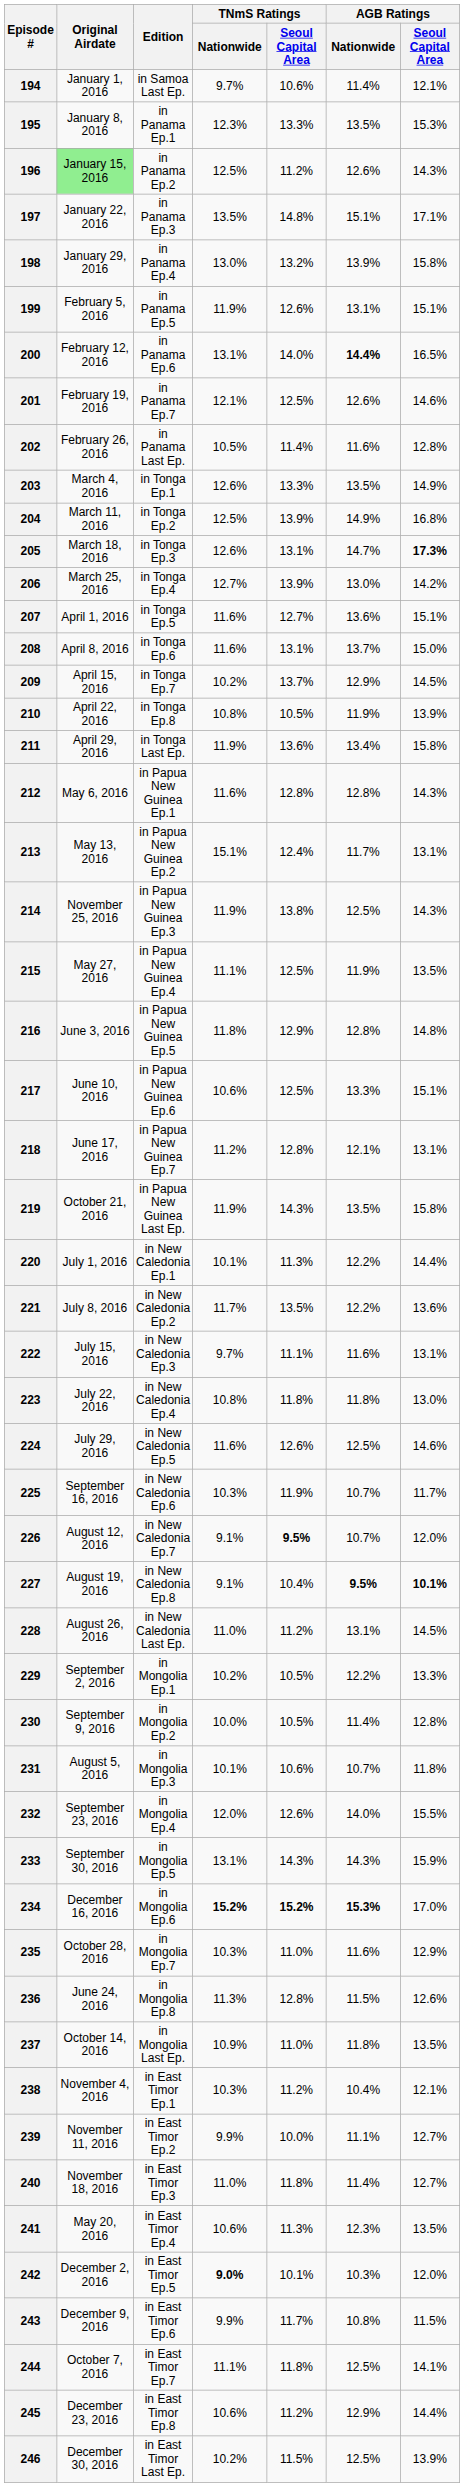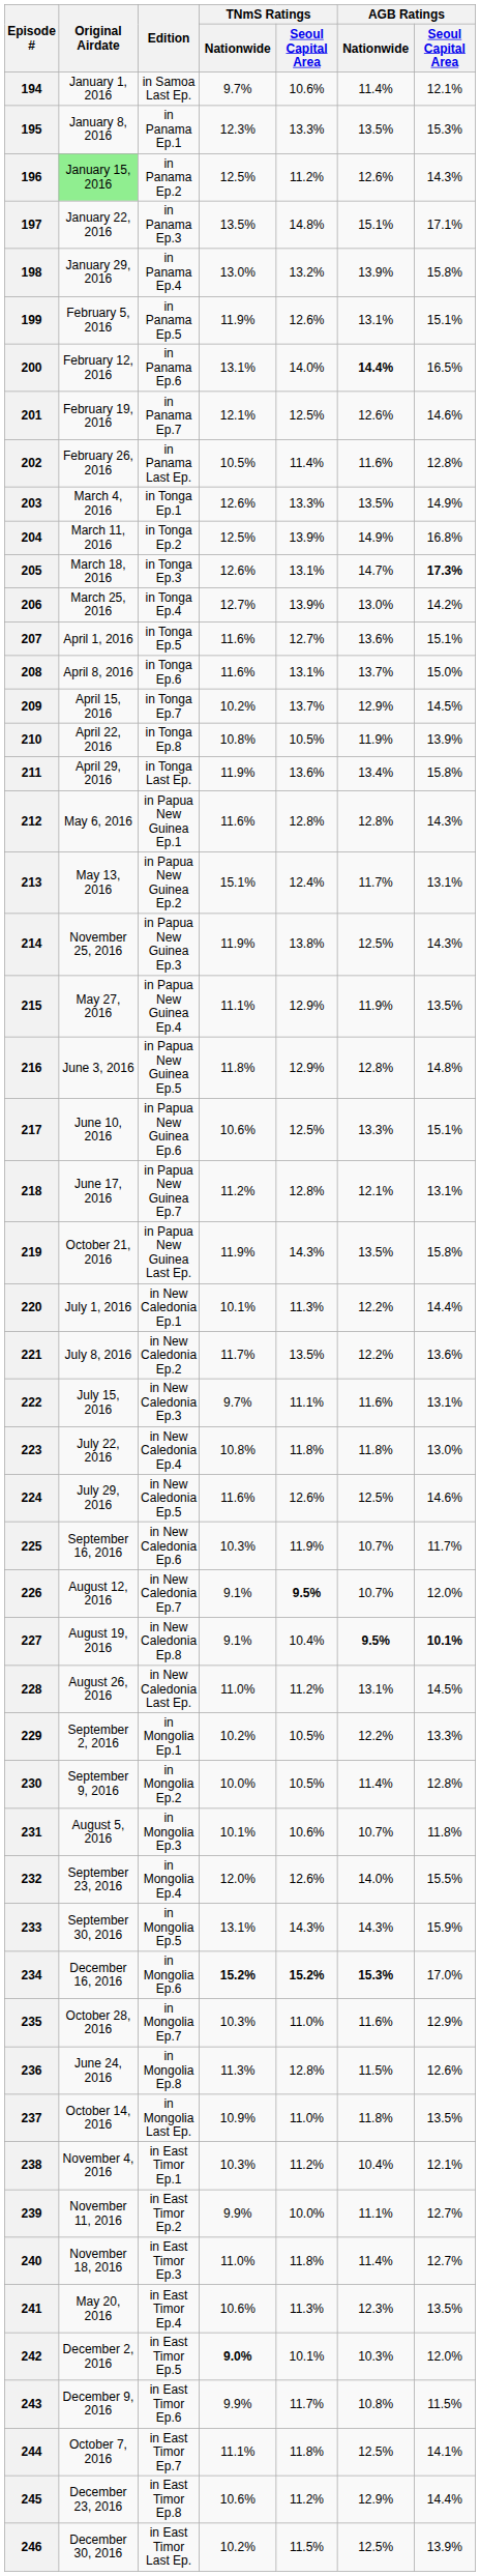215 | TNmS Ratings / Seoul Capital Area: 12.5% -> 12.9%
